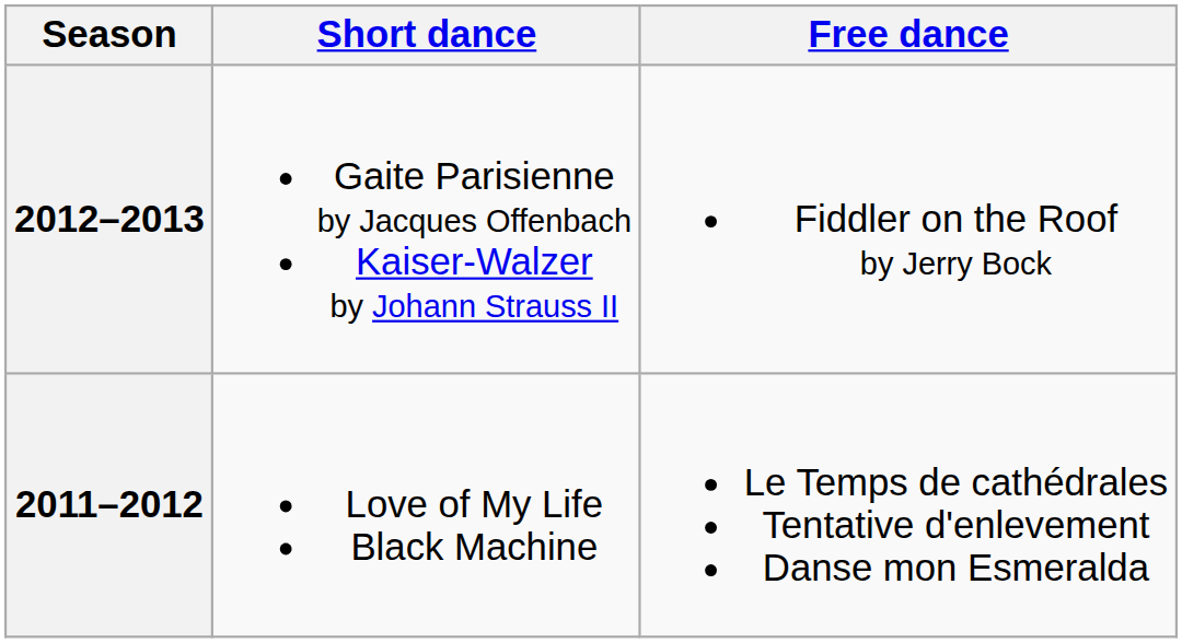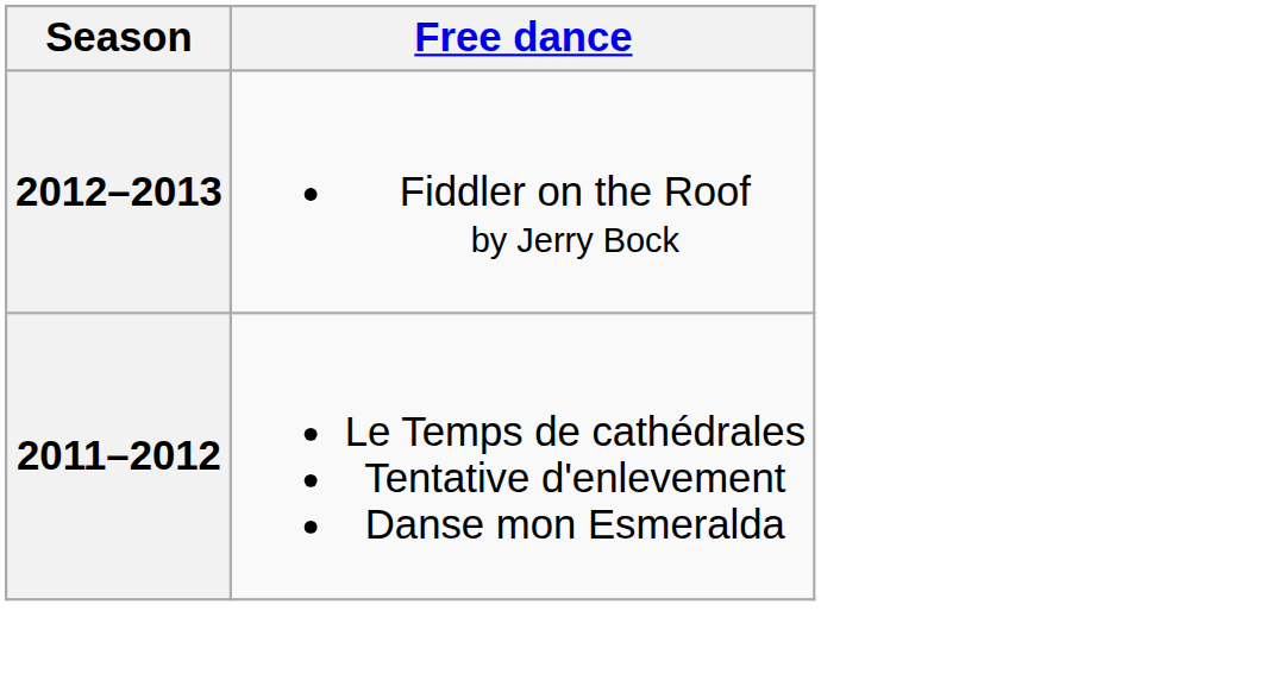- column: Short dance | Gaite Parisienne by Jacques Offenbach Kaiser-Walzer by Johann Strauss II | Love of My Life Black Machine
